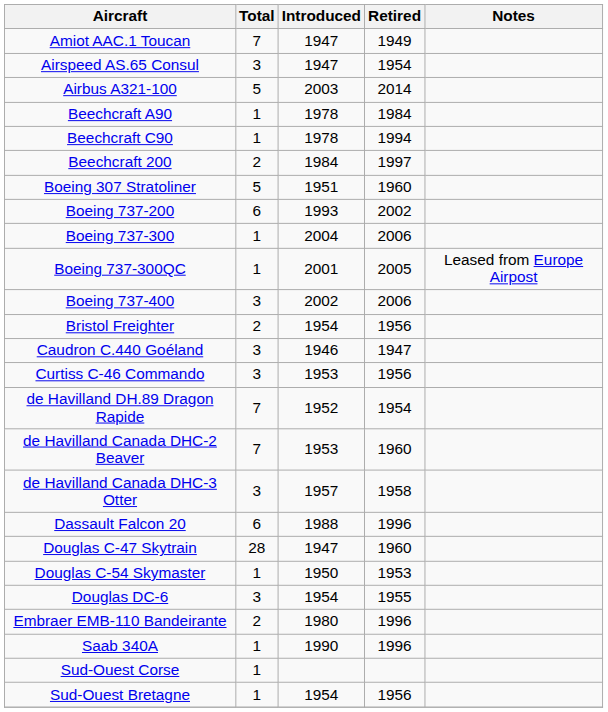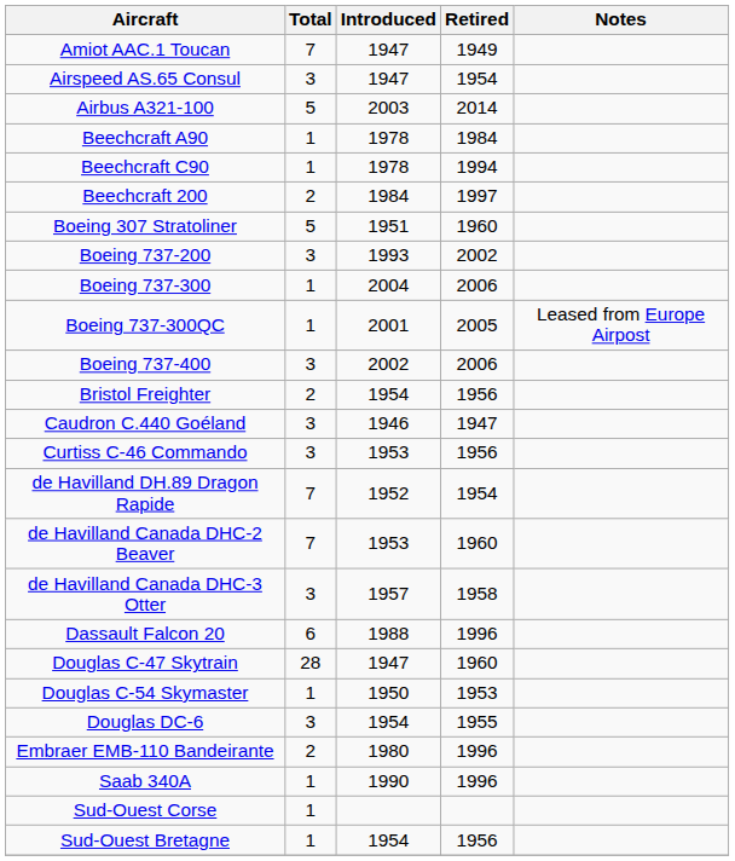Boeing 737-200 | Total: 6 -> 3
